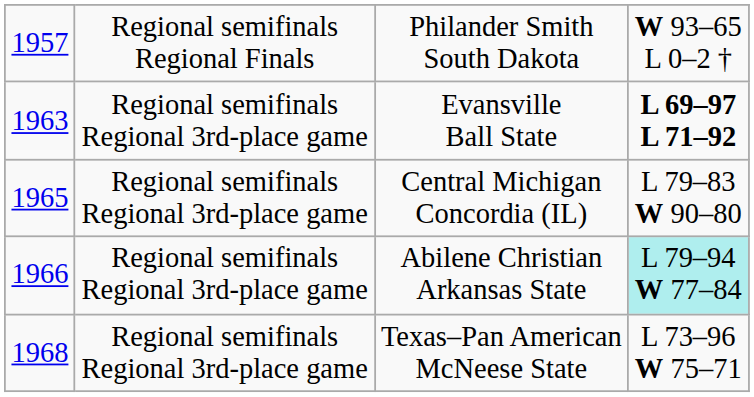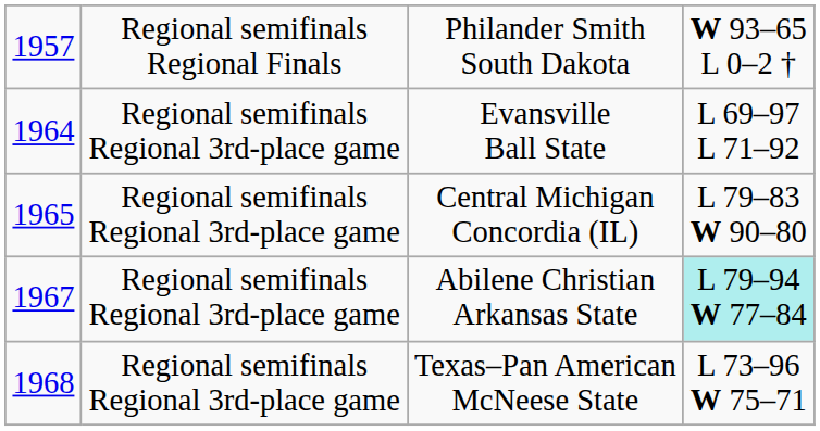Evansville Ball State | column 1: 1963 -> 1964
Evansville Ball State | column 4: bold -> normal
Abilene Christian Arkansas State | column 1: 1966 -> 1967
